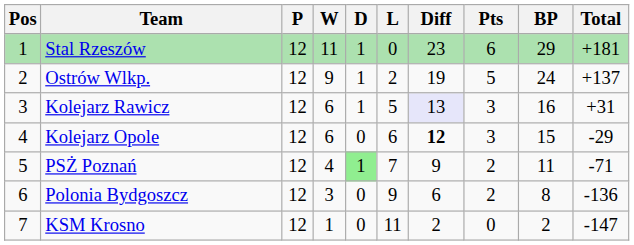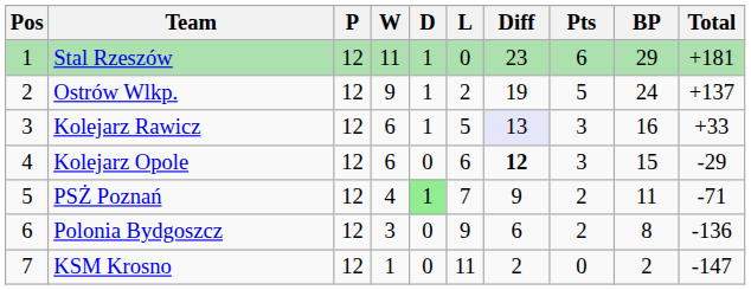Kolejarz Rawicz | Total: +31 -> +33
